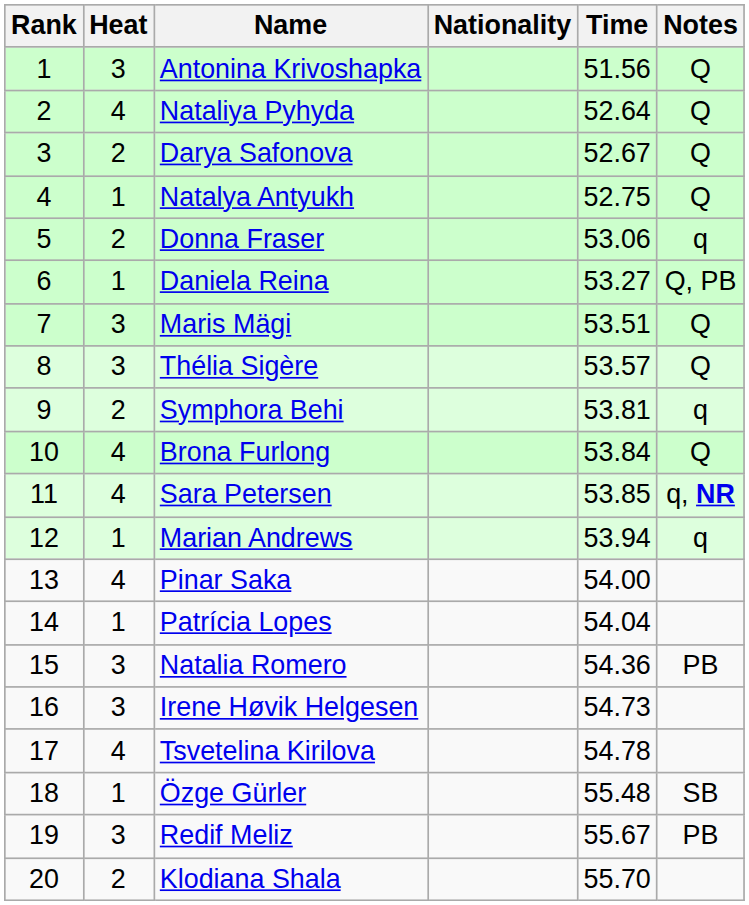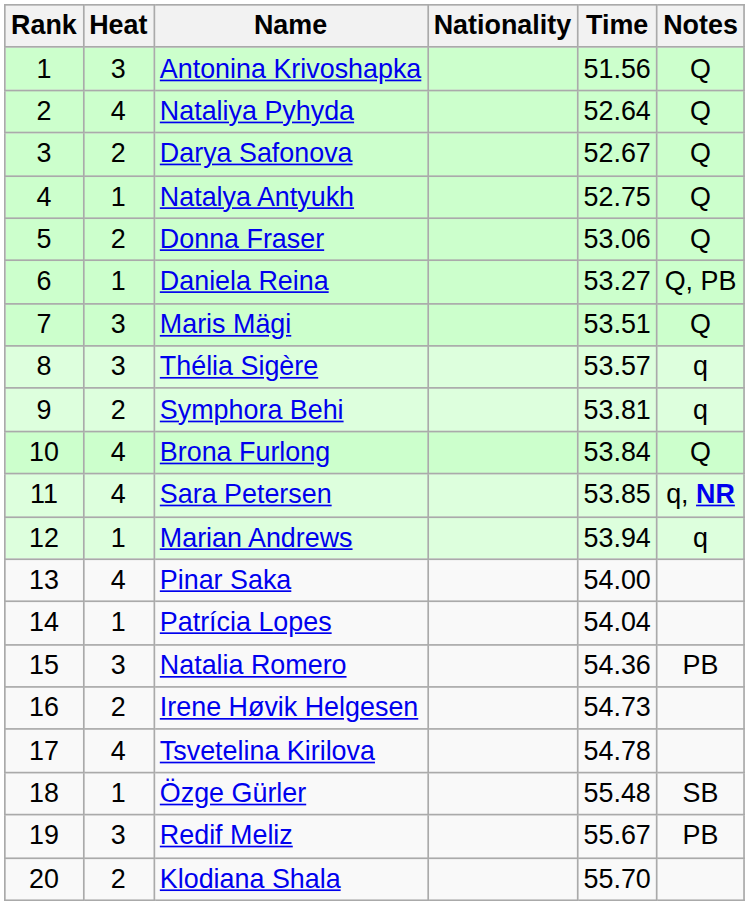Donna Fraser | Notes: q -> Q
Thélia Sigère | Notes: Q -> q
Irene Høvik Helgesen | Heat: 3 -> 2
